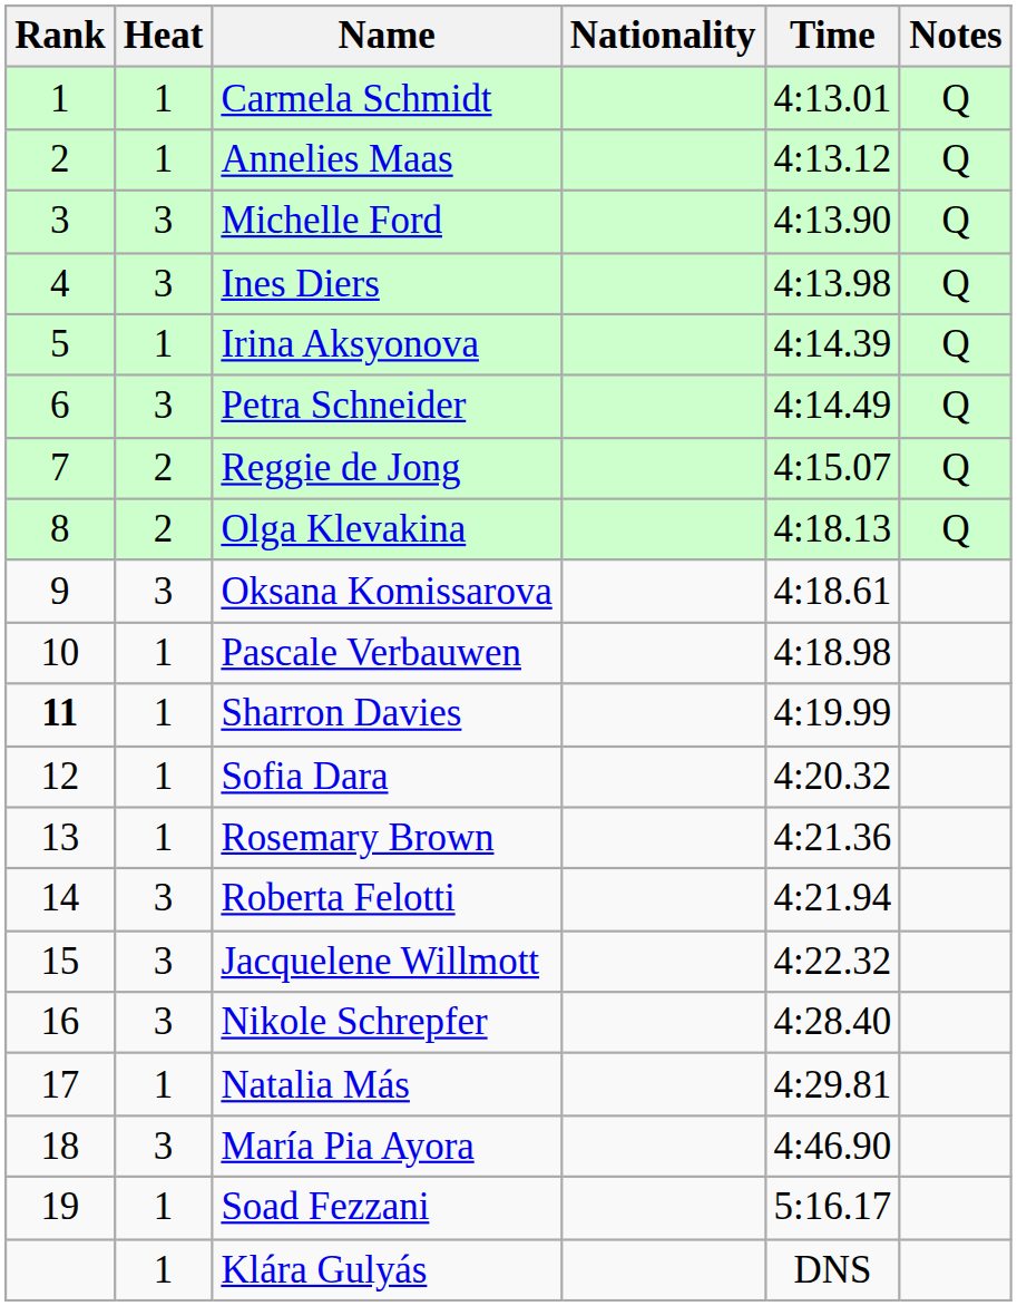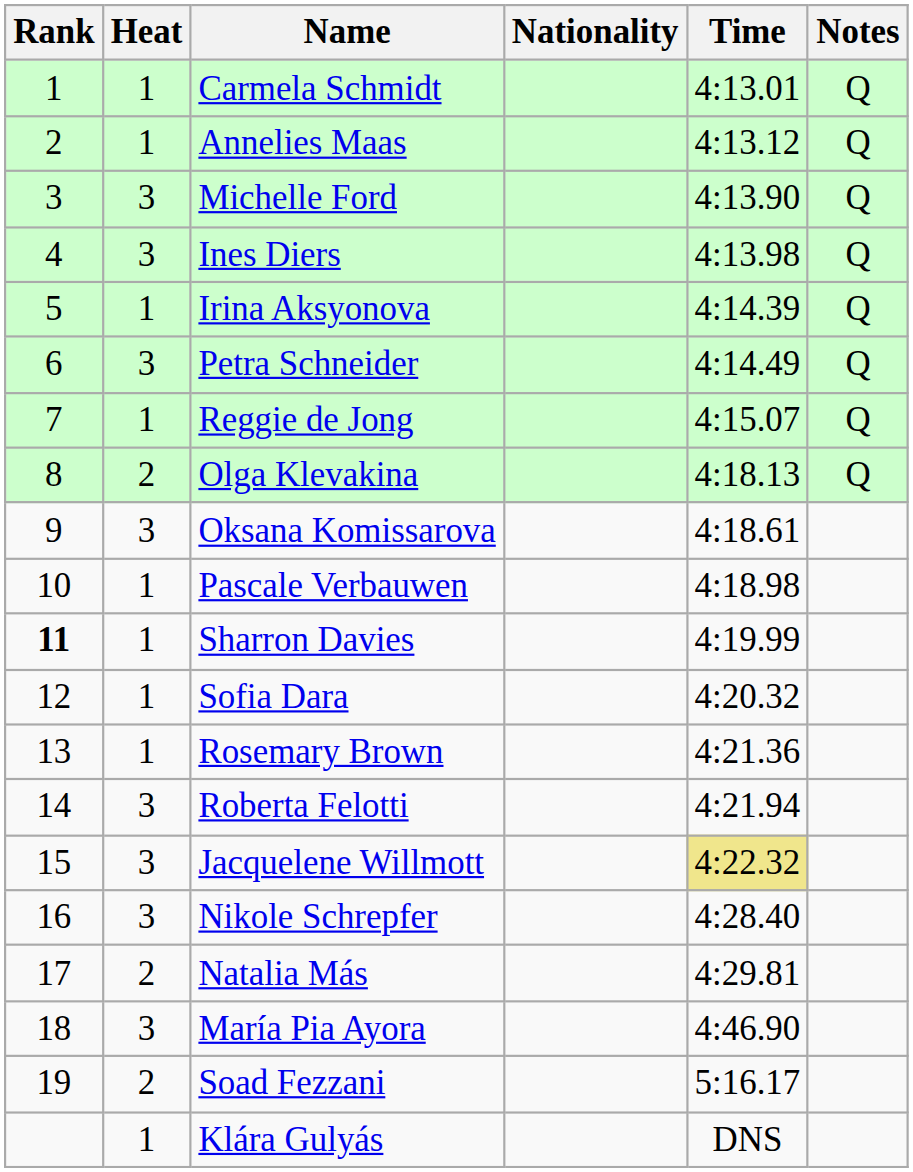Reggie de Jong | Heat: 2 -> 1
Jacquelene Willmott | Time: no background -> khaki background
Natalia Más | Heat: 1 -> 2
Soad Fezzani | Heat: 1 -> 2
